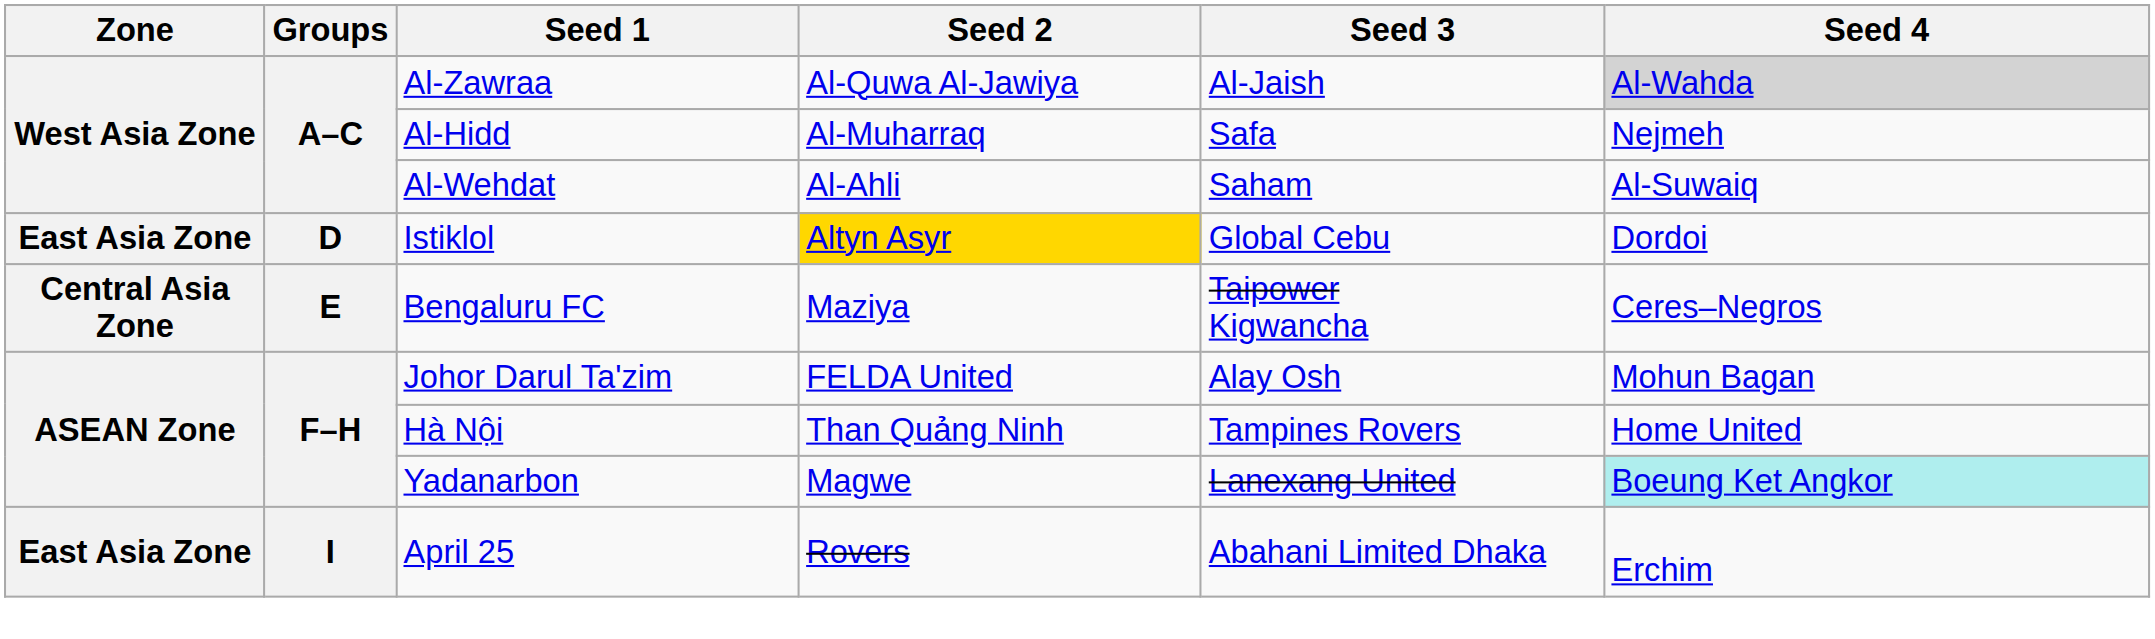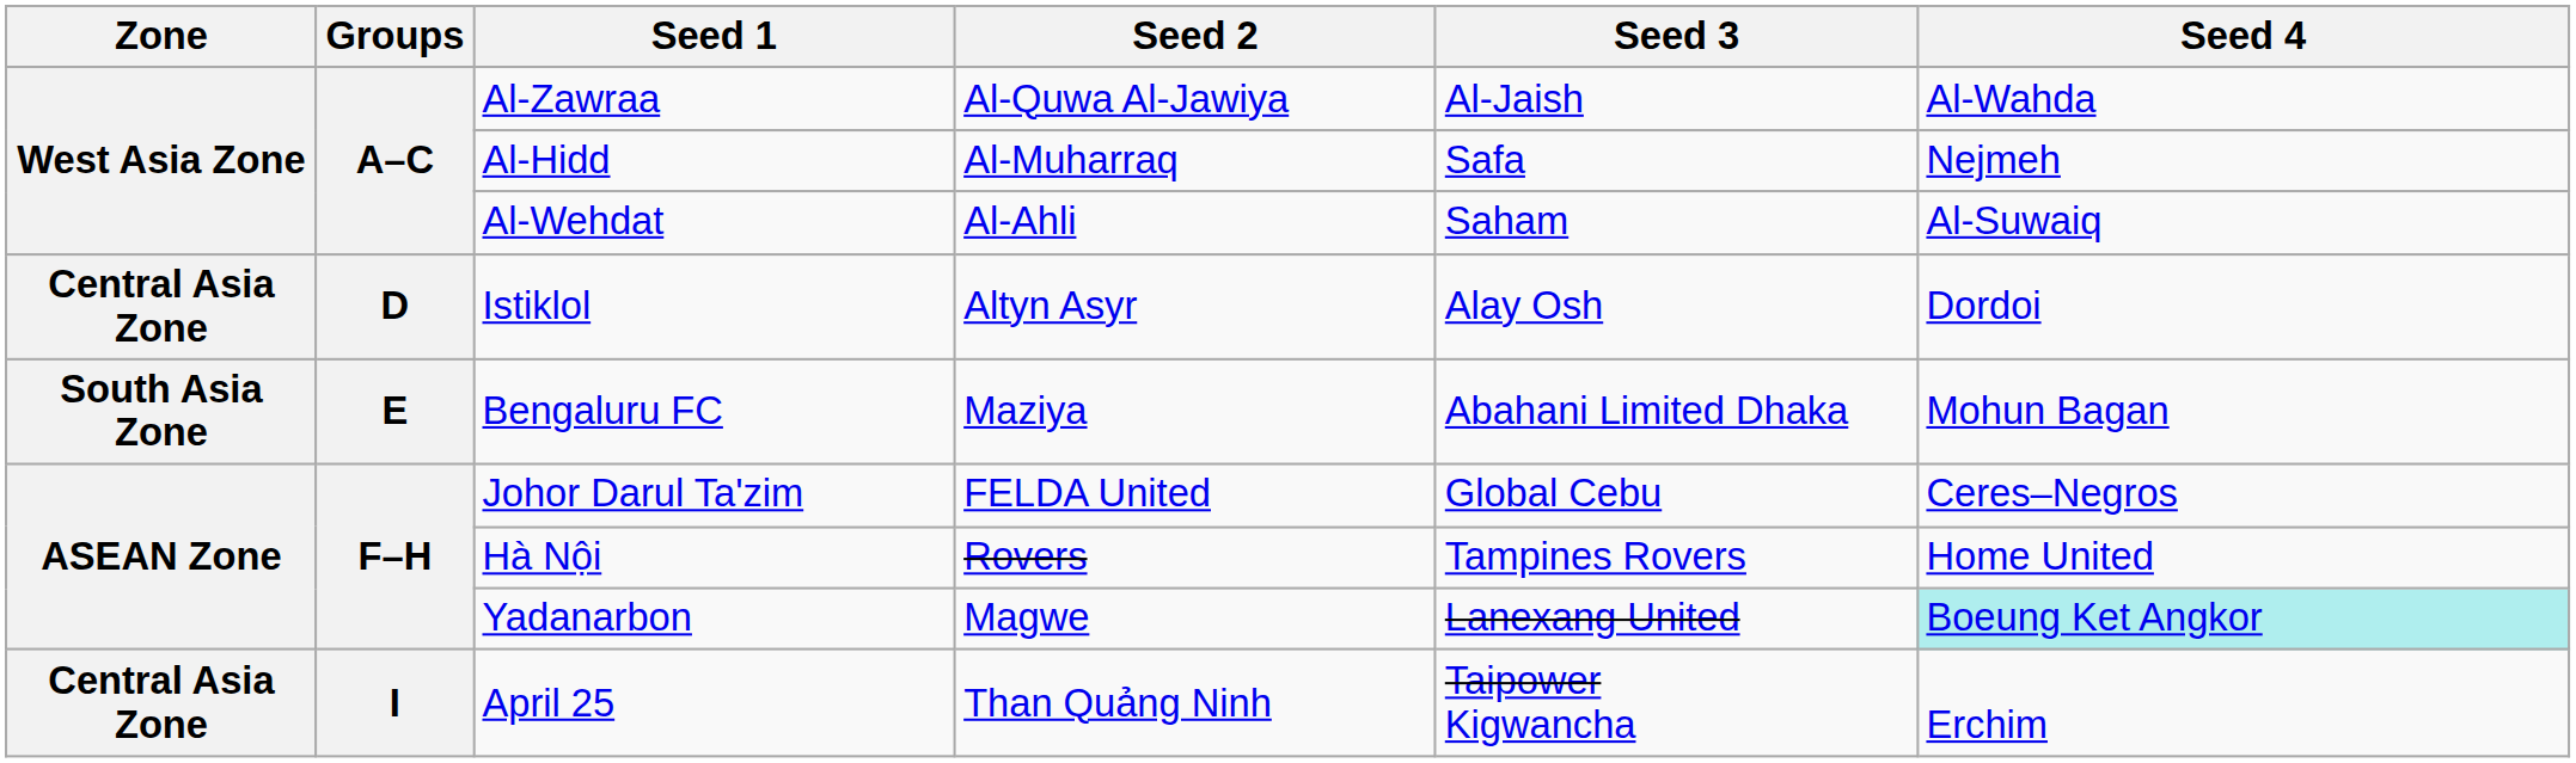Al-Zawraa | Seed 4: lightgrey background -> no background
Istiklol | Zone: East Asia Zone -> Central Asia Zone
Istiklol | Seed 2: gold background -> no background
Istiklol | Seed 3: Global Cebu -> Alay Osh
Bengaluru FC | Zone: Central Asia Zone -> South Asia Zone
Bengaluru FC | Seed 3: Taipower Kigwancha -> Abahani Limited Dhaka
Bengaluru FC | Seed 4: Ceres–Negros -> Mohun Bagan
Johor Darul Ta'zim | Seed 3: Alay Osh -> Global Cebu
Johor Darul Ta'zim | Seed 4: Mohun Bagan -> Ceres–Negros
Hà Nội | Seed 2: Than Quảng Ninh -> Rovers
April 25 | Zone: East Asia Zone -> Central Asia Zone
April 25 | Seed 2: Rovers -> Than Quảng Ninh
April 25 | Seed 3: Abahani Limited Dhaka -> Taipower Kigwancha
